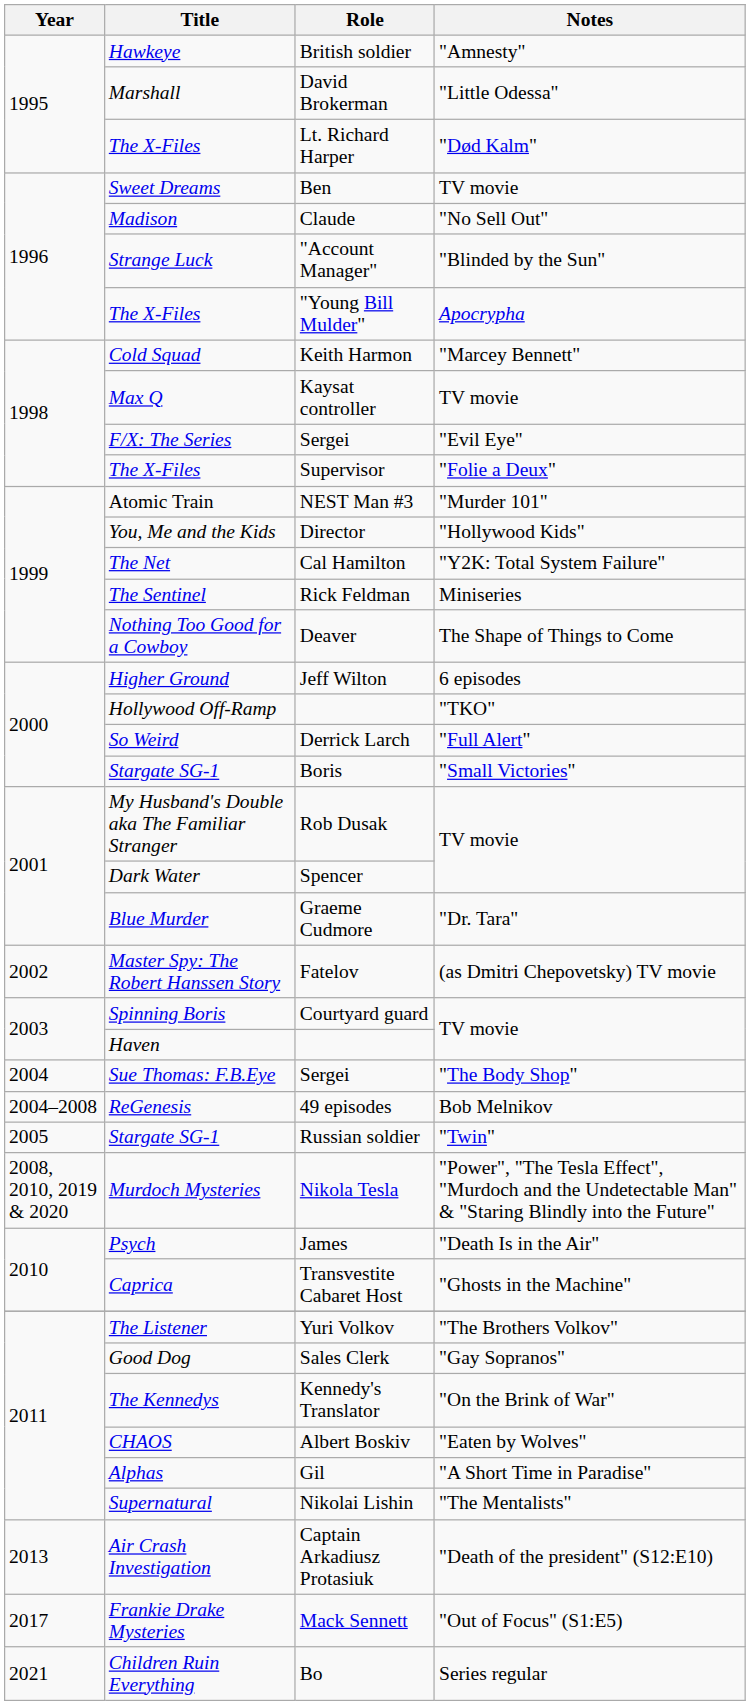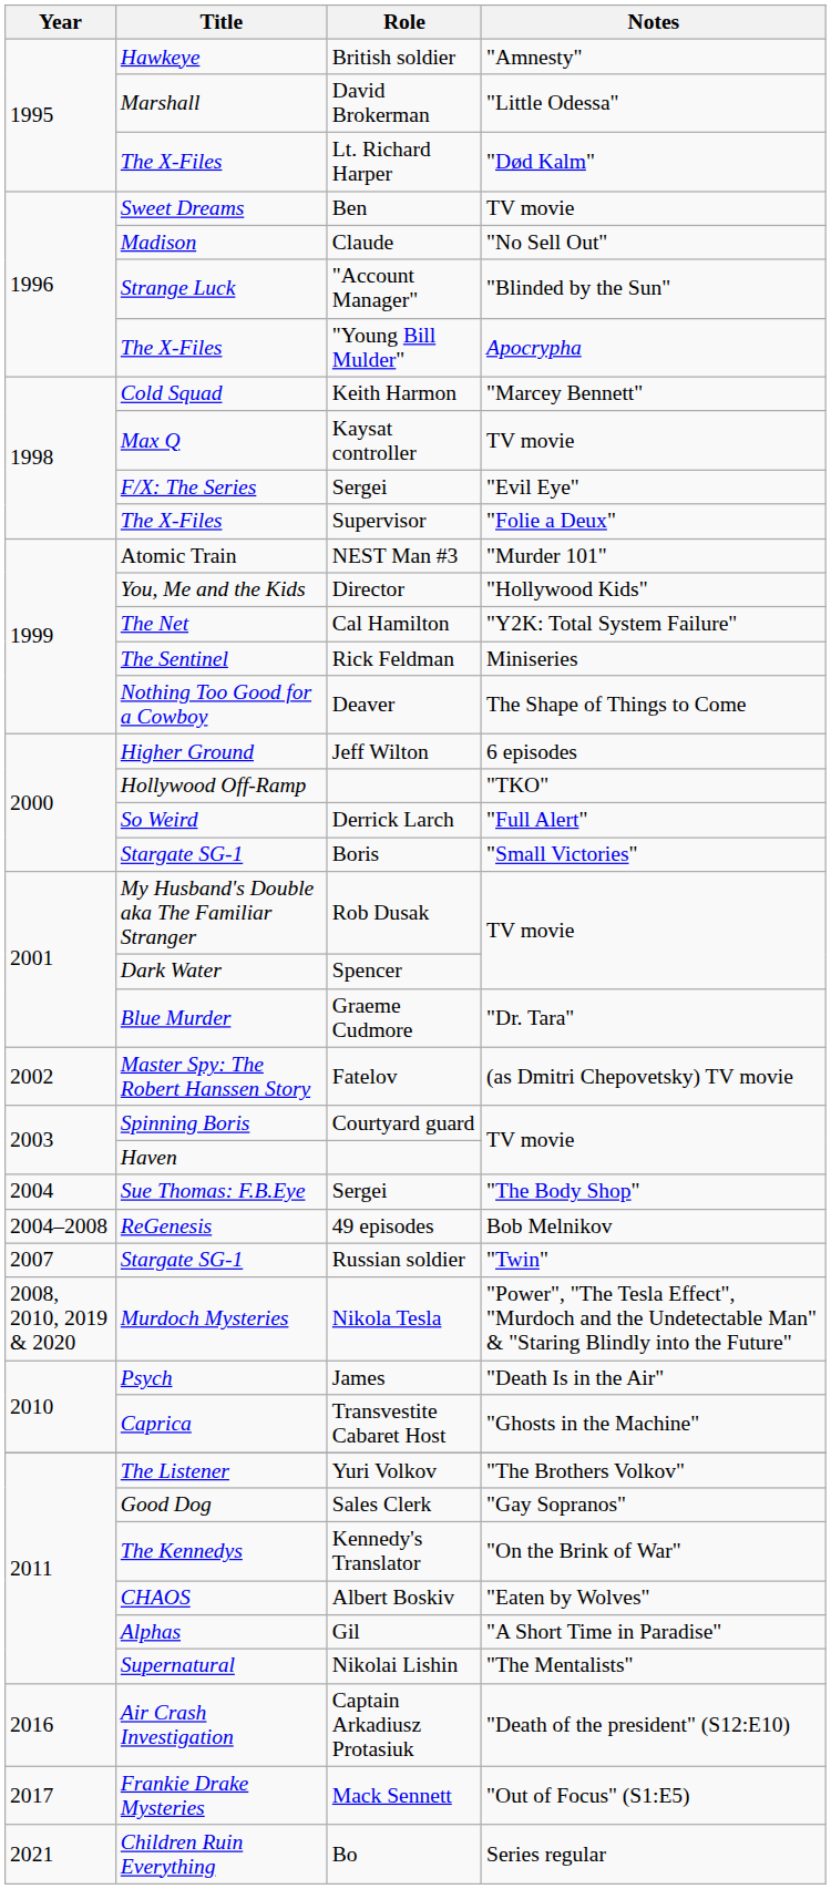Russian soldier | Year: 2005 -> 2007
Captain Arkadiusz Protasiuk | Year: 2013 -> 2016
